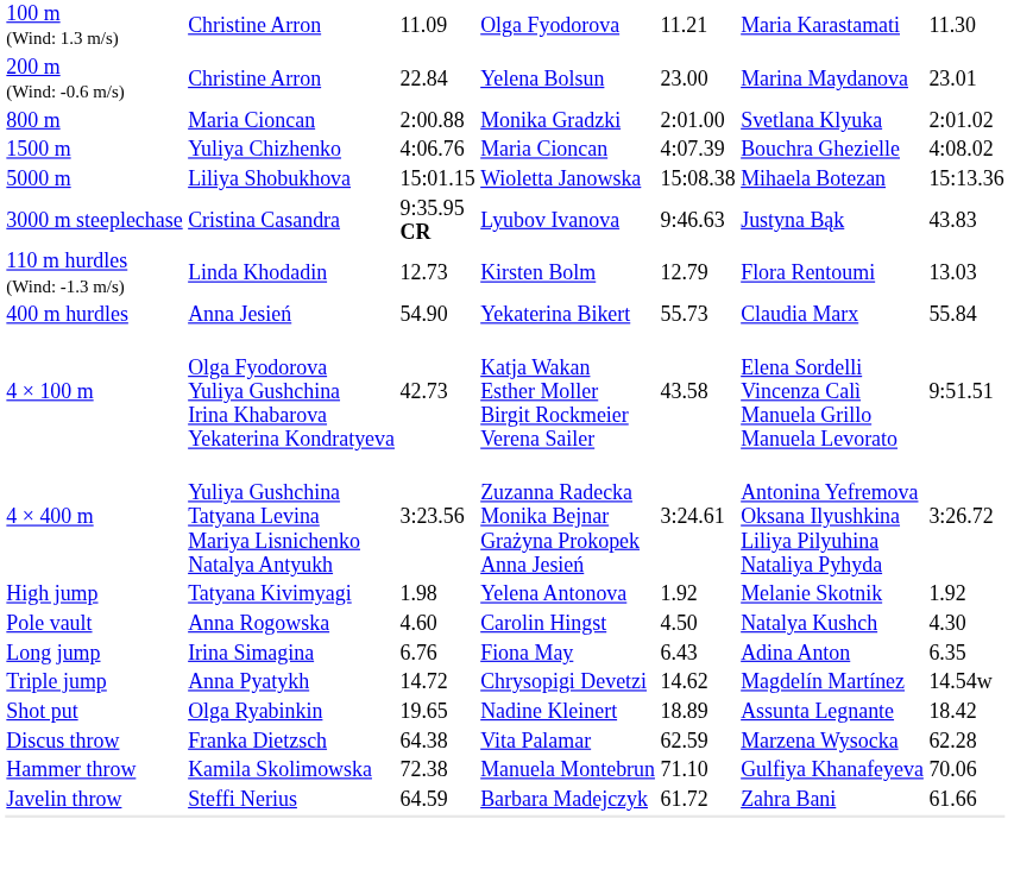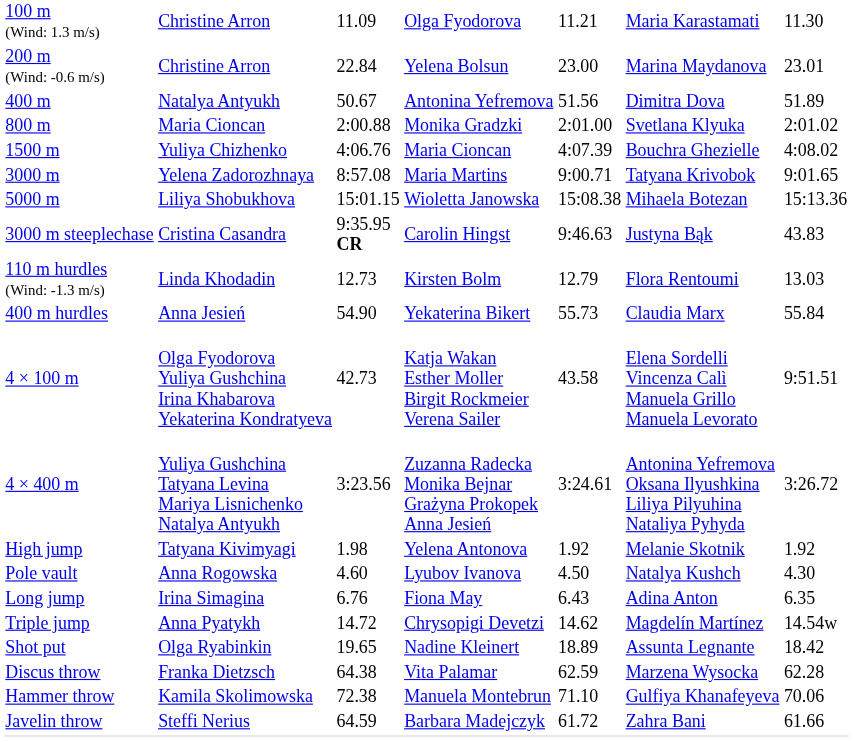+ row: 400 m | Natalya Antyukh | 50.67 | Antonina Yefremova | 51.56 | Dimitra Dova | 51.89
+ row: 3000 m | Yelena Zadorozhnaya | 8:57.08 | Maria Martins | 9:00.71 | Tatyana Krivobok | 9:01.65
3000 m steeplechase | column 4: Lyubov Ivanova -> Carolin Hingst
Pole vault | column 4: Carolin Hingst -> Lyubov Ivanova
